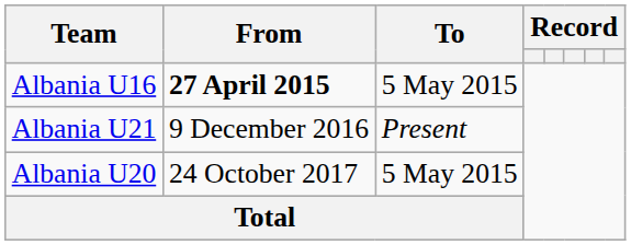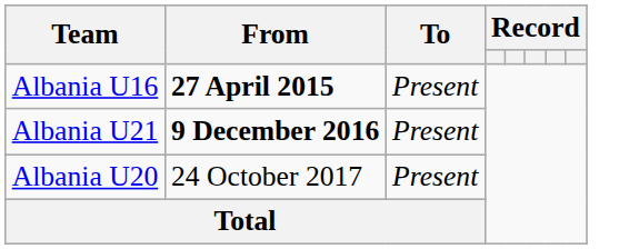Albania U16 | To: 5 May 2015 -> Present
Albania U21 | From: normal -> bold
Albania U20 | To: 5 May 2015 -> Present
